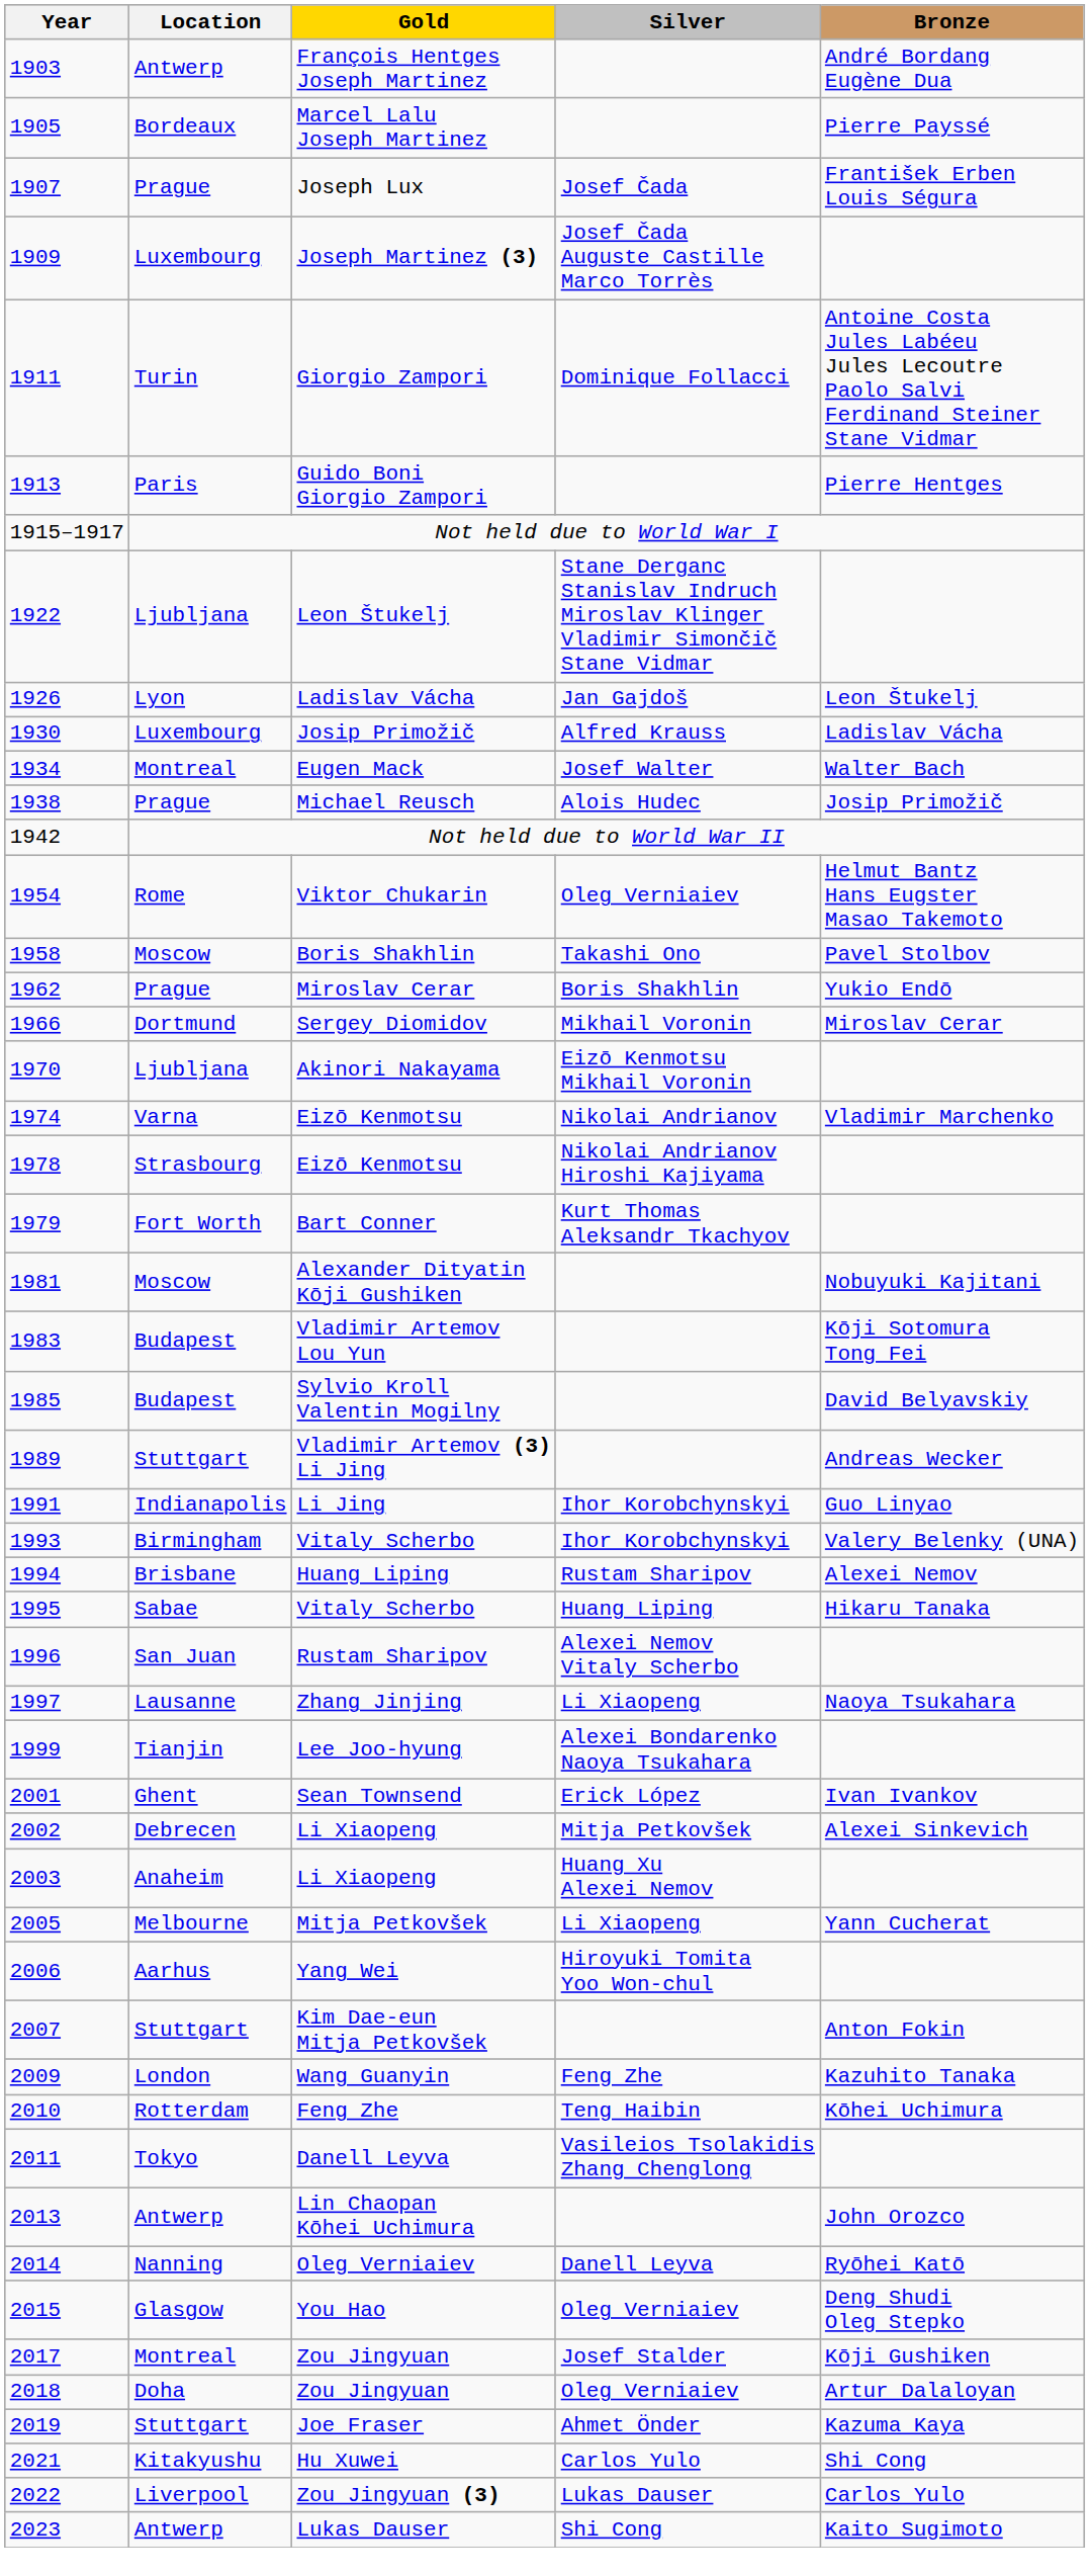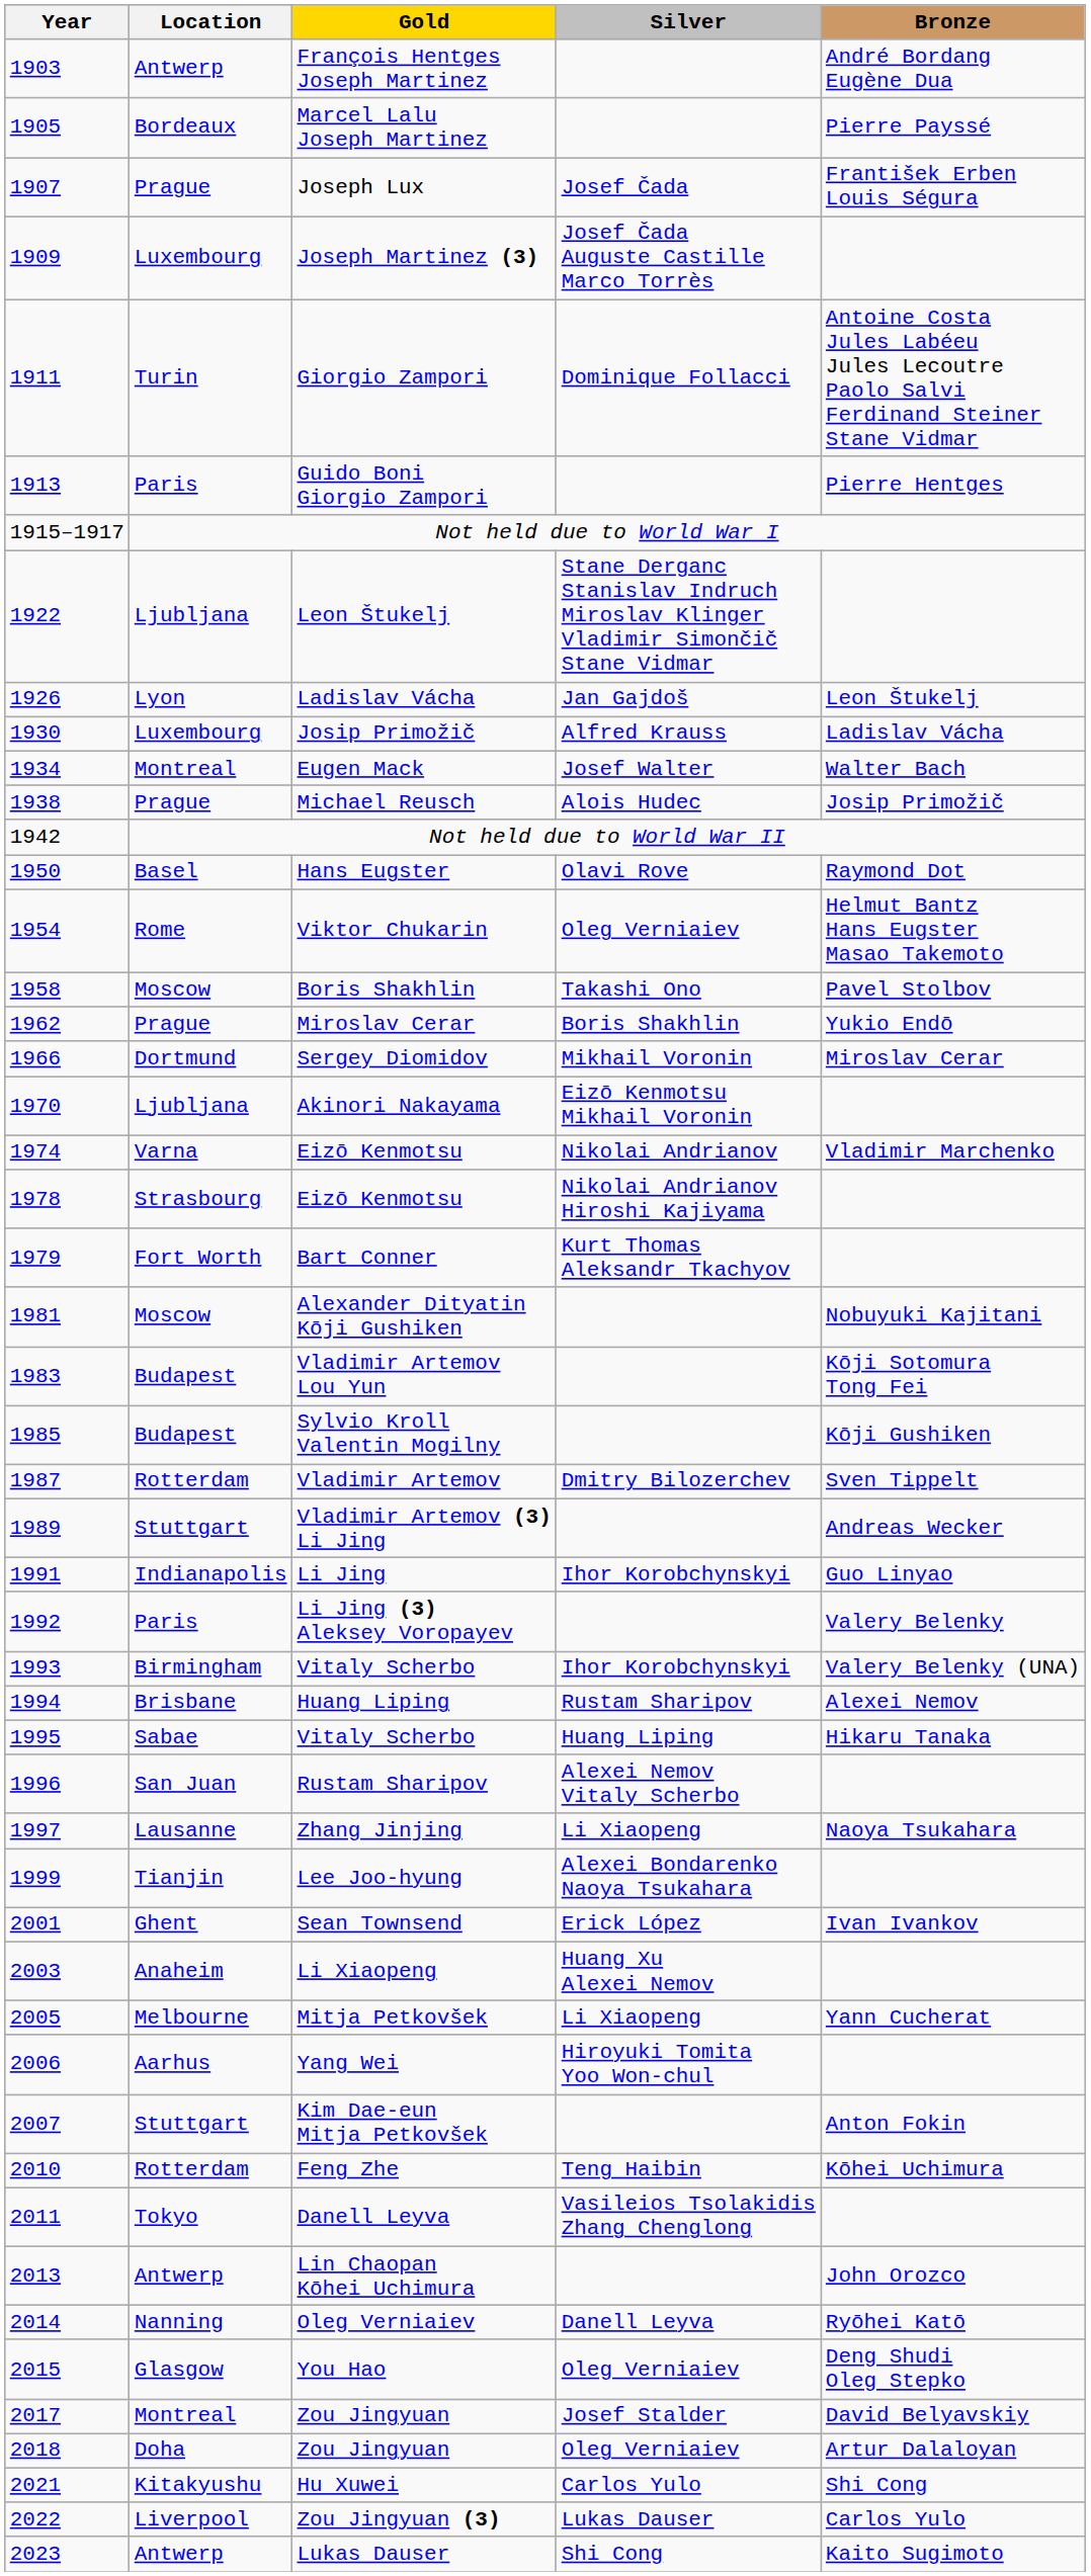+ row: 1950 | Basel | Hans Eugster | Olavi Rove | Raymond Dot
Sylvio Kroll Valentin Mogilny | Bronze: David Belyavskiy -> Kōji Gushiken
+ row: 1987 | Rotterdam | Vladimir Artemov | Dmitry Bilozerchev | Sven Tippelt
+ row: 1992 | Paris | Li Jing (3) Aleksey Voropayev | Valery Belenky
- row: 2002 | Debrecen | Li Xiaopeng | Mitja Petkovšek | Alexei Sinkevich
- row: 2009 | London | Wang Guanyin | Feng Zhe | Kazuhito Tanaka
2017 / Zou Jingyuan | Bronze: Kōji Gushiken -> David Belyavskiy
- row: 2019 | Stuttgart | Joe Fraser | Ahmet Önder | Kazuma Kaya
